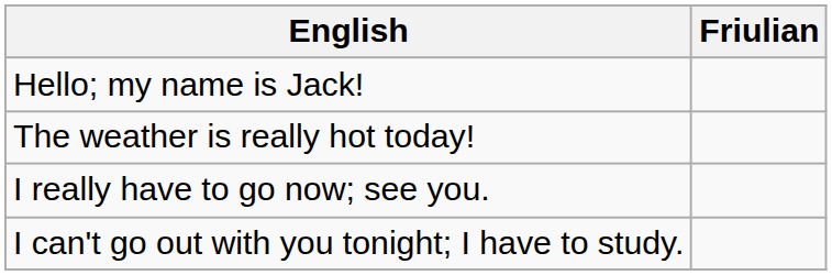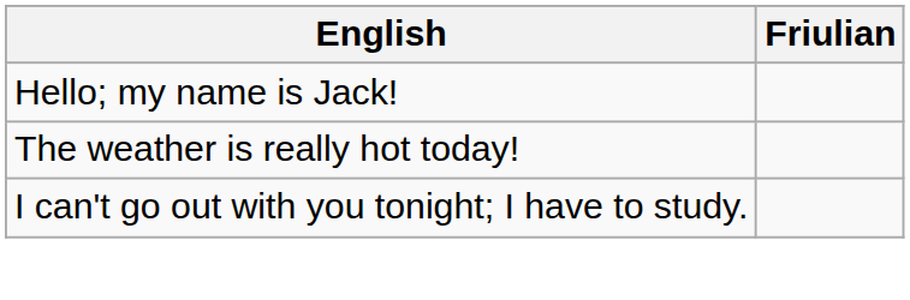- row: I really have to go now; see you.
